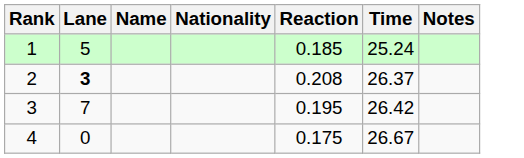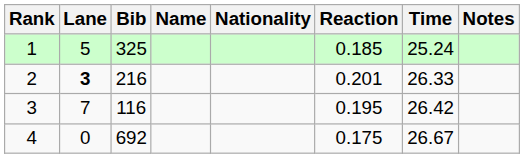+ column: Bib | 325 | 216 | 116 | 692
2 | Reaction: 0.208 -> 0.201
2 | Time: 26.37 -> 26.33
